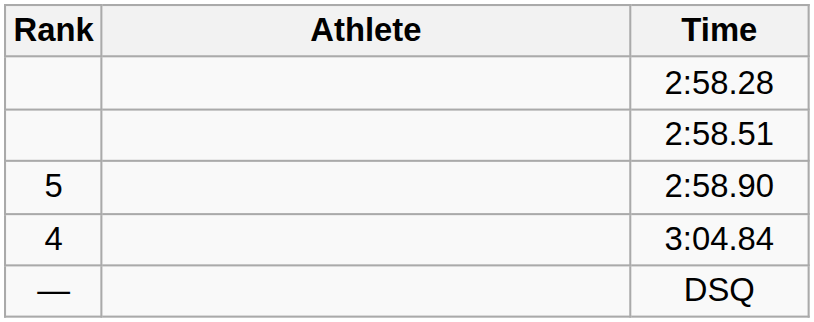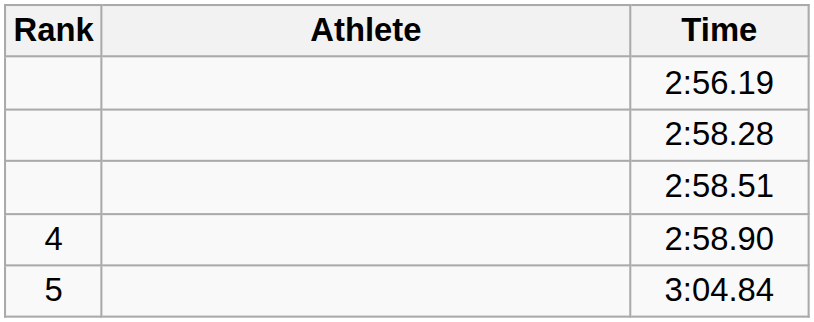+ row: 2:56.19
2:58.90 | Rank: 5 -> 4
3:04.84 | Rank: 4 -> 5
- row: — | DSQ
